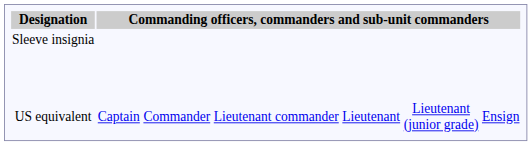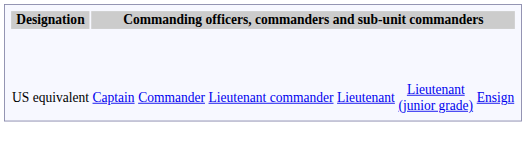- row: Sleeve insignia
